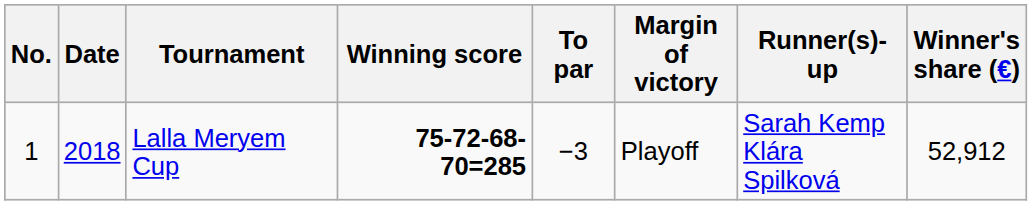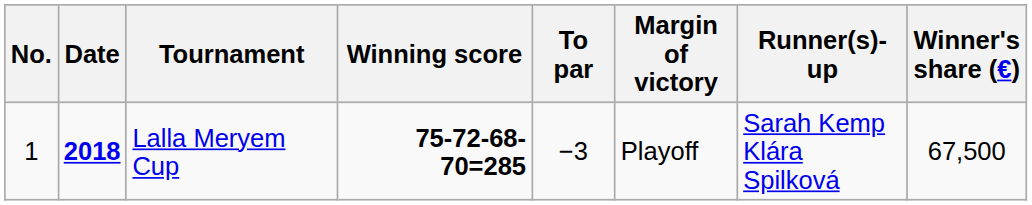Lalla Meryem Cup | Date: normal -> bold
Lalla Meryem Cup | Winner's share (€): 52,912 -> 67,500
